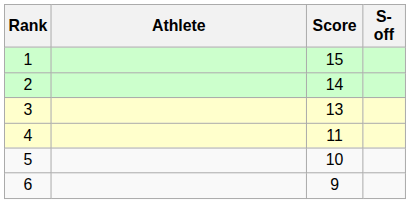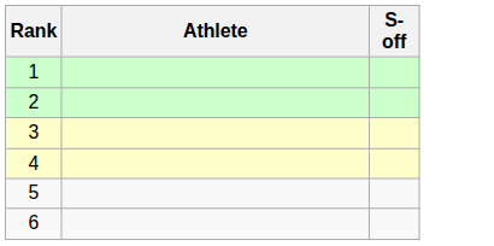- column: Score | 15 | 14 | 13 | 11 | 10 | 9
